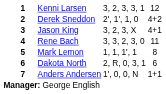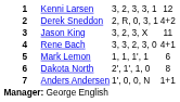Derek Sneddon | column 4: 2', 1', 1, 0 -> 2, R, 0, 3, 1
Jason King | column 5: 4+1 -> 11
Rene Bach | column 5: 11 -> 4+1
Mark Lemon | column 5: 8 -> 6
Dakota North | column 4: 2, R, 0, 3, 1 -> 2', 1', 1, 0
Dakota North | column 5: 6 -> 8
